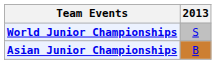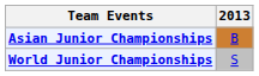rows swapped: Asian Junior Championships <-> World Junior Championships
